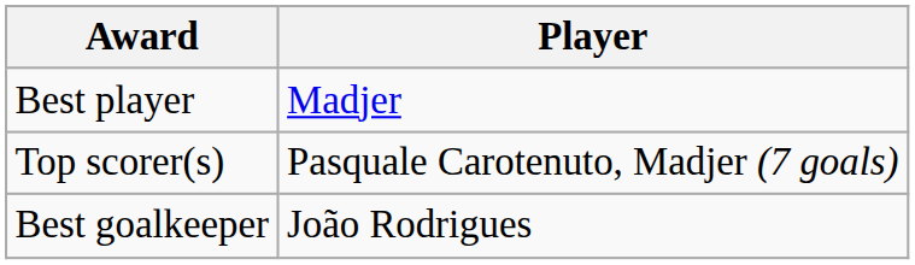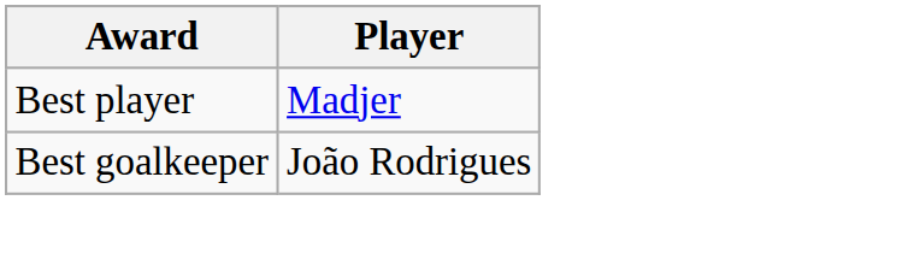- row: Top scorer(s) | Pasquale Carotenuto, Madjer (7 goals)
